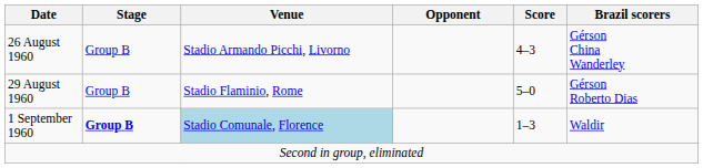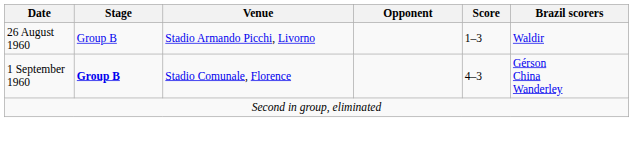26 August 1960 | Score: 4–3 -> 1–3
26 August 1960 | Brazil scorers: Gérson China Wanderley -> Waldir
- row: 29 August 1960 | Group B | Stadio Flaminio, Rome | 5–0 | Gérson Roberto Dias
1 September 1960 | Venue: lightblue background -> no background
1 September 1960 | Score: 1–3 -> 4–3
1 September 1960 | Brazil scorers: Waldir -> Gérson China Wanderley
